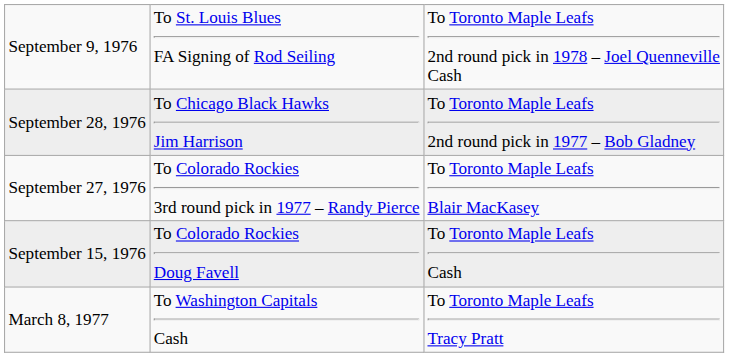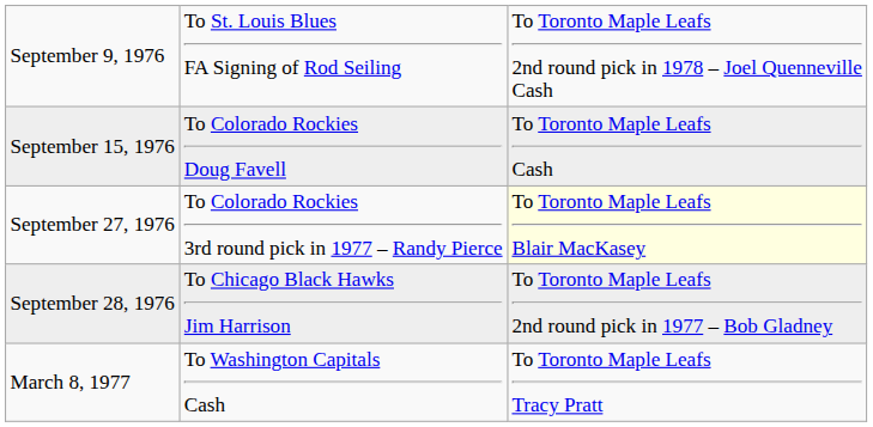rows swapped: September 15, 1976 <-> September 28, 1976
September 27, 1976 | column 3: no background -> lightyellow background
